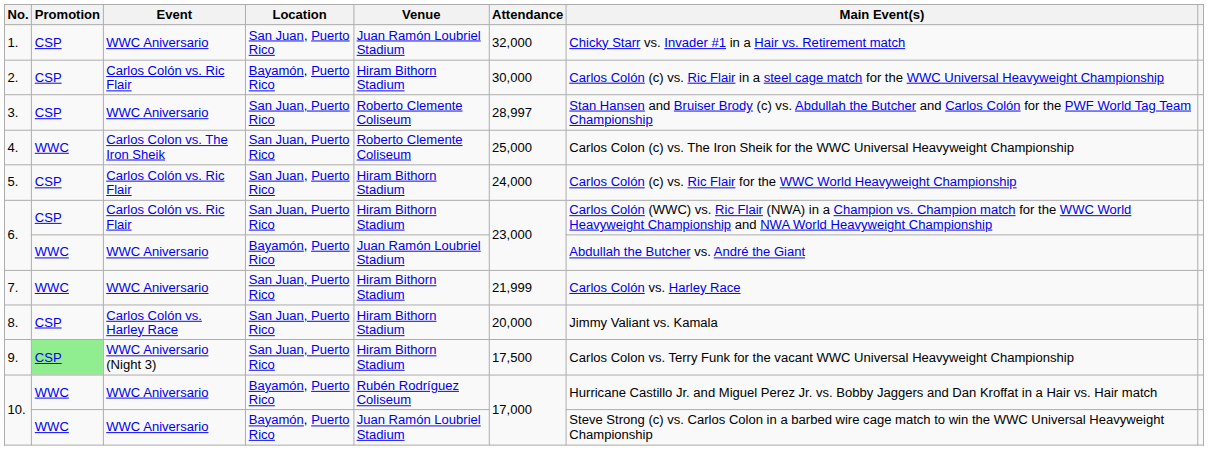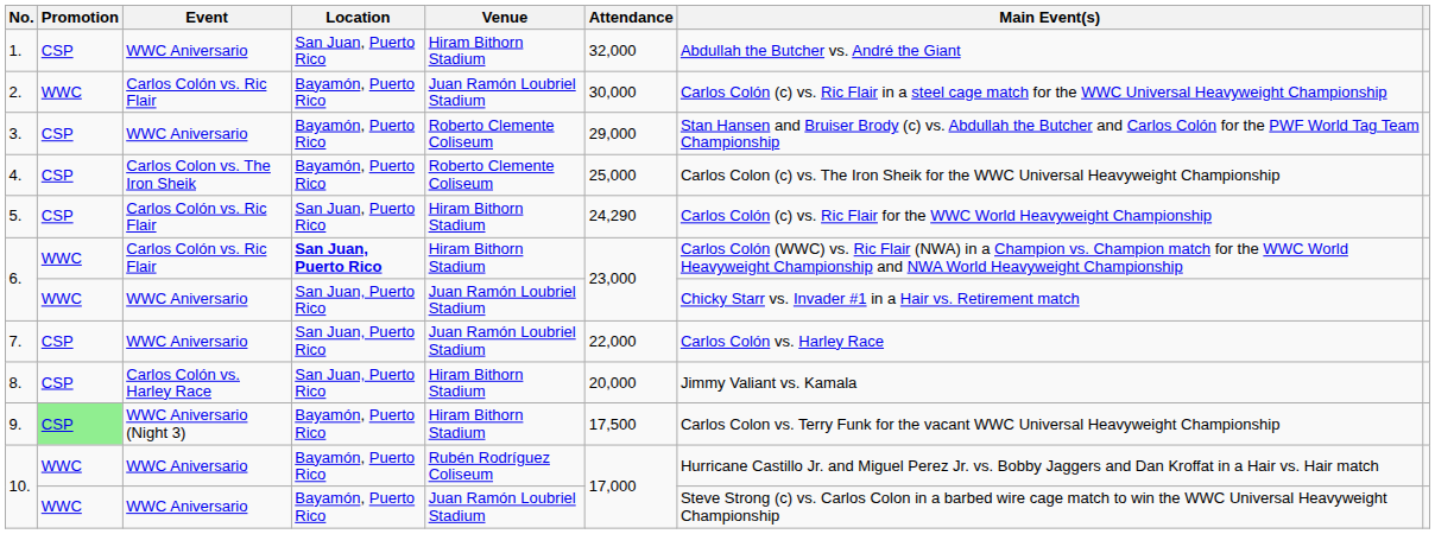1. | Venue: Juan Ramón Loubriel Stadium -> Hiram Bithorn Stadium
1. | Main Event(s): Chicky Starr vs. Invader #1 in a Hair vs. Retirement match -> Abdullah the Butcher vs. André the Giant
2. | Promotion: CSP -> WWC
2. | Venue: Hiram Bithorn Stadium -> Juan Ramón Loubriel Stadium
3. | Location: San Juan, Puerto Rico -> Bayamón, Puerto Rico
3. | Attendance: 28,997 -> 29,000
4. | Promotion: WWC -> CSP
4. | Location: San Juan, Puerto Rico -> Bayamón, Puerto Rico
5. | Attendance: 24,000 -> 24,290
6. / Carlos Colón vs. Ric Flair | Promotion: CSP -> WWC
6. / Carlos Colón vs. Ric Flair | Location: normal -> bold
6. / WWC Aniversario | Location: Bayamón, Puerto Rico -> San Juan, Puerto Rico
6. / WWC Aniversario | Main Event(s): Abdullah the Butcher vs. André the Giant -> Chicky Starr vs. Invader #1 in a Hair vs. Retirement match
7. | Promotion: WWC -> CSP
7. | Venue: Hiram Bithorn Stadium -> Juan Ramón Loubriel Stadium
7. | Attendance: 21,999 -> 22,000
9. | Location: San Juan, Puerto Rico -> Bayamón, Puerto Rico
